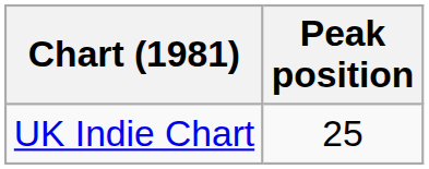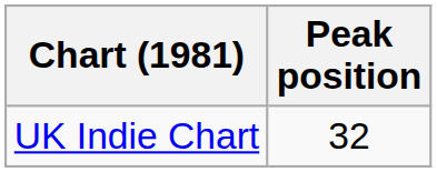UK Indie Chart | Peak position: 25 -> 32
